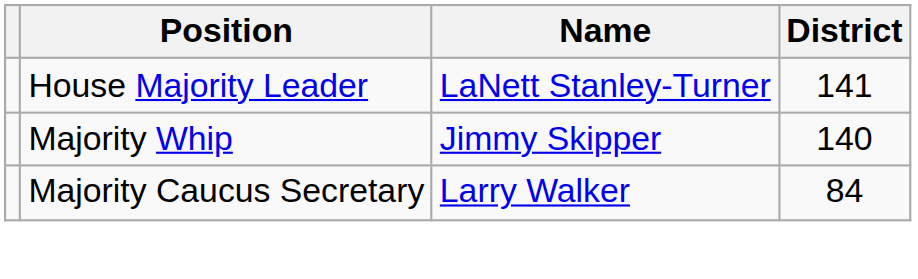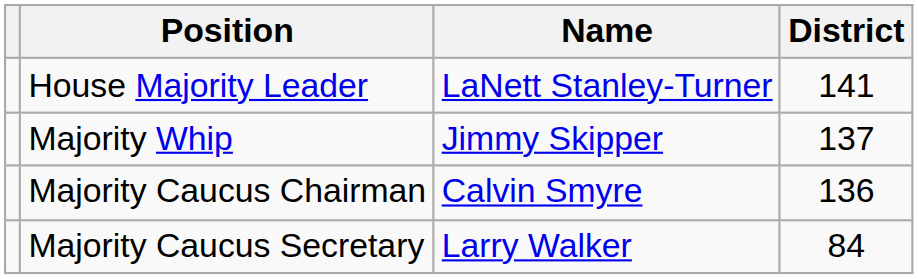Majority Whip | District: 140 -> 137
+ row: Majority Caucus Chairman | Calvin Smyre | 136
